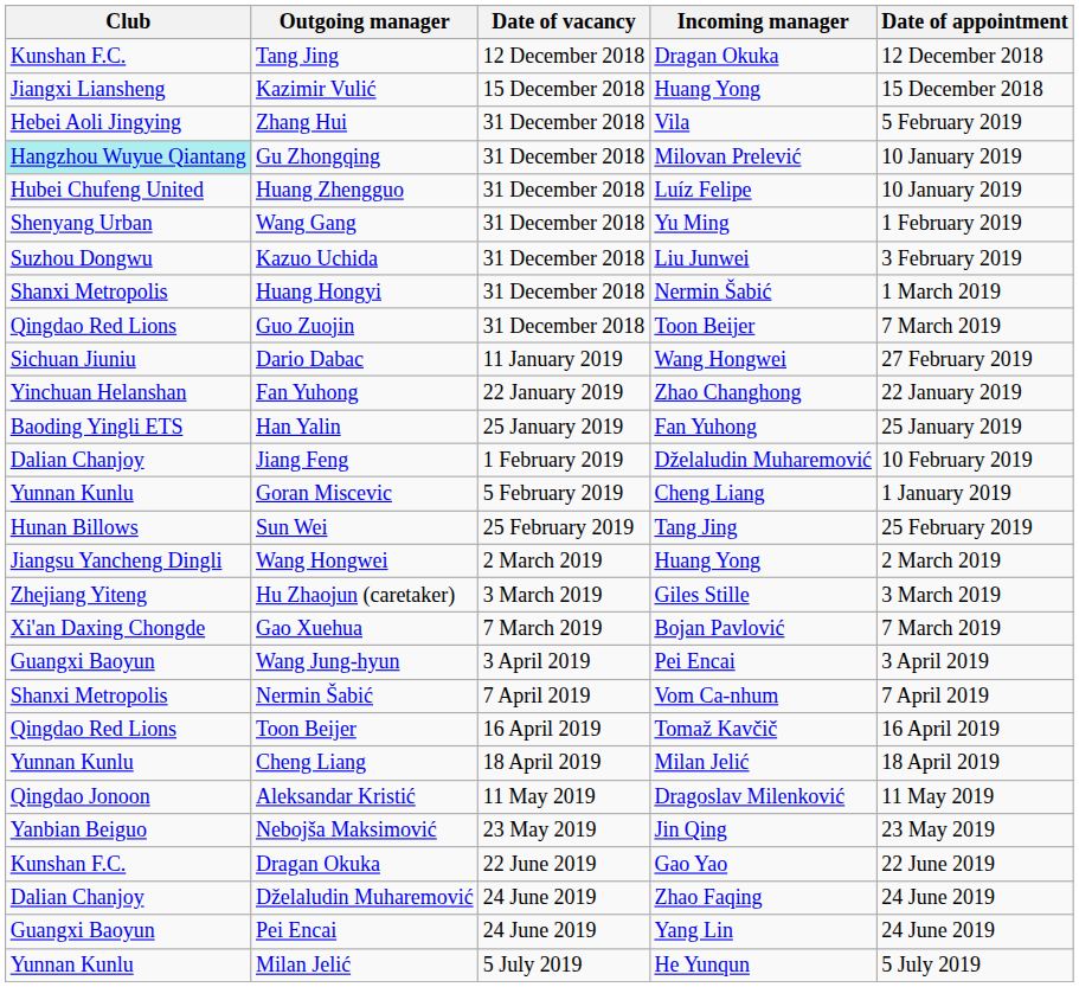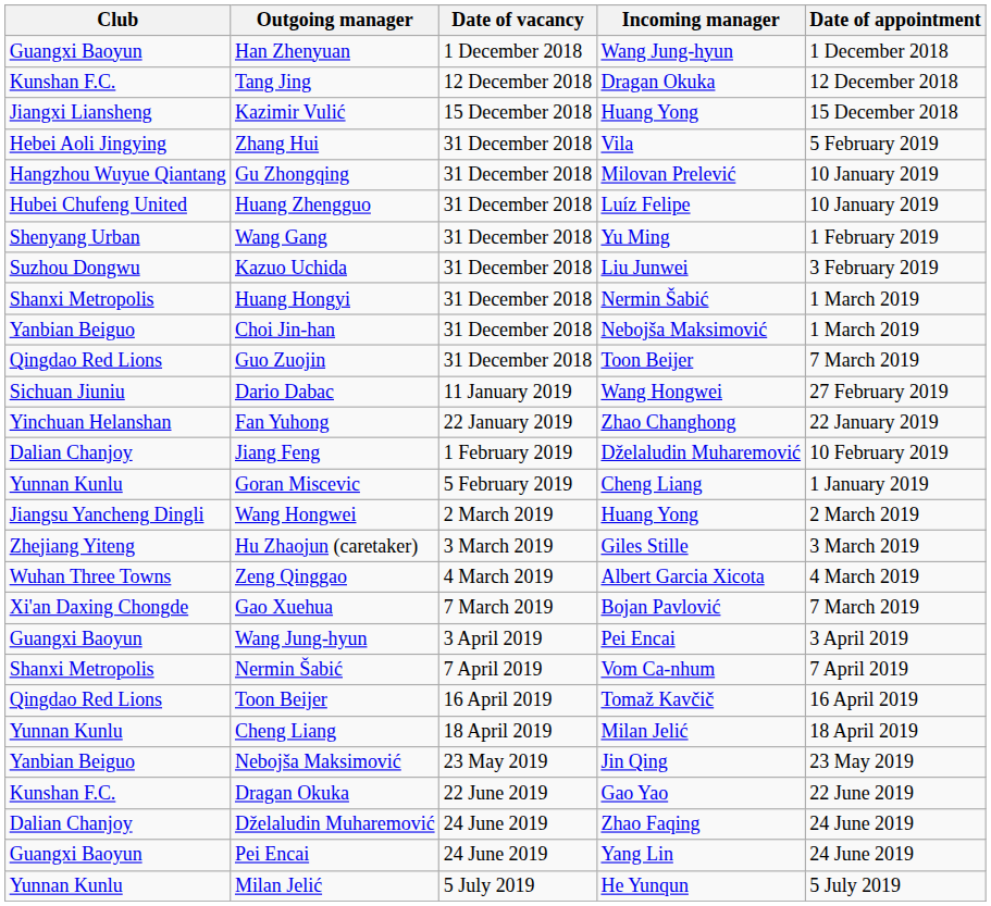+ row: Guangxi Baoyun | Han Zhenyuan | 1 December 2018 | Wang Jung-hyun | 1 December 2018
Gu Zhongqing | Club: paleturquoise background -> no background
+ row: Yanbian Beiguo | Choi Jin-han | 31 December 2018 | Nebojša Maksimović | 1 March 2019
- row: Baoding Yingli ETS | Han Yalin | 25 January 2019 | Fan Yuhong | 25 January 2019
- row: Hunan Billows | Sun Wei | 25 February 2019 | Tang Jing | 25 February 2019
+ row: Wuhan Three Towns | Zeng Qinggao | 4 March 2019 | Albert Garcia Xicota | 4 March 2019
- row: Qingdao Jonoon | Aleksandar Kristić | 11 May 2019 | Dragoslav Milenković | 11 May 2019
